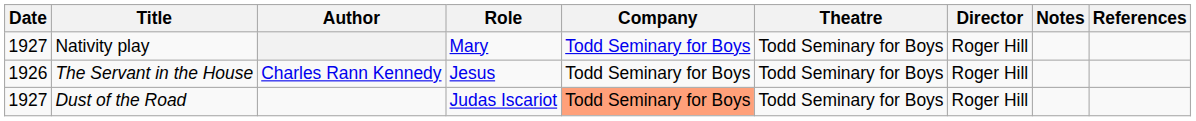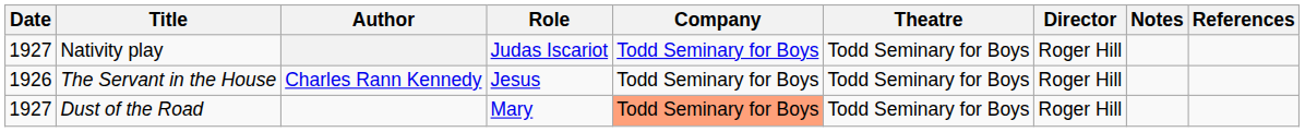Nativity play | Role: Mary -> Judas Iscariot
Dust of the Road | Role: Judas Iscariot -> Mary
